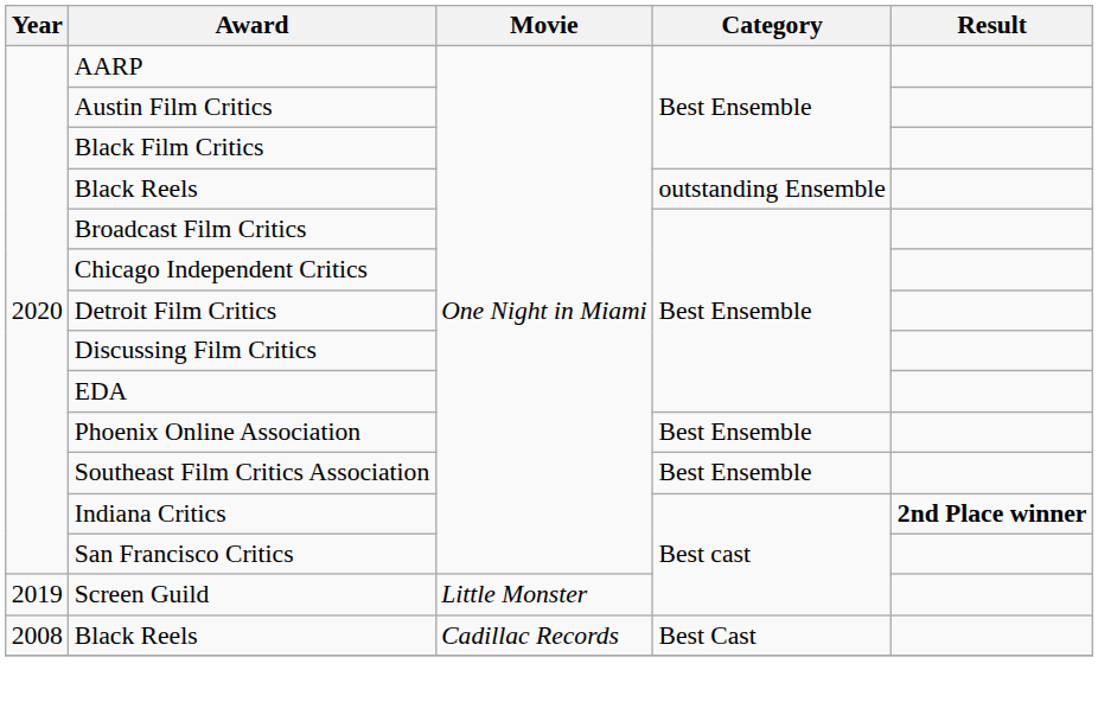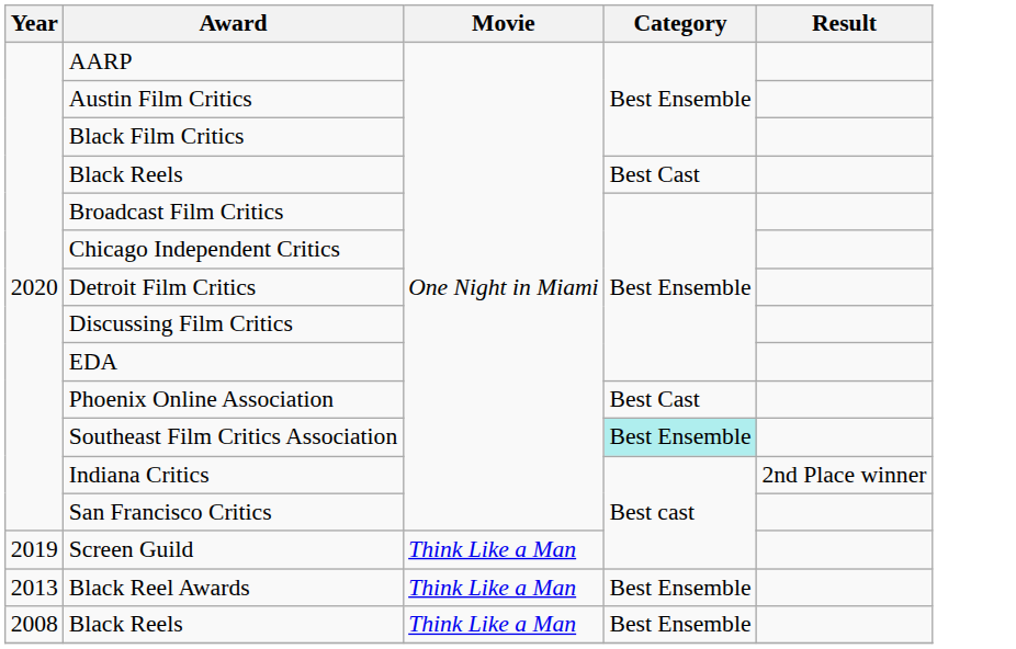2020 / Black Reels | Category: outstanding Ensemble -> Best Cast
Phoenix Online Association | Category: Best Ensemble -> Best Cast
Southeast Film Critics Association | Category: no background -> paleturquoise background
Indiana Critics | Result: bold -> normal
Screen Guild | Movie: Little Monster -> Think Like a Man
+ row: 2013 | Black Reel Awards | Think Like a Man | Best Ensemble
2008 / Black Reels | Movie: Cadillac Records -> Think Like a Man
2008 / Black Reels | Category: Best Cast -> Best Ensemble
